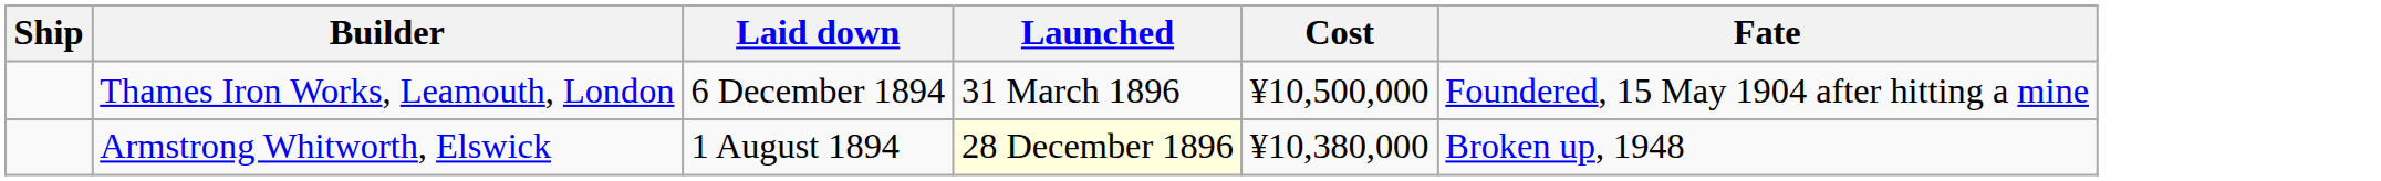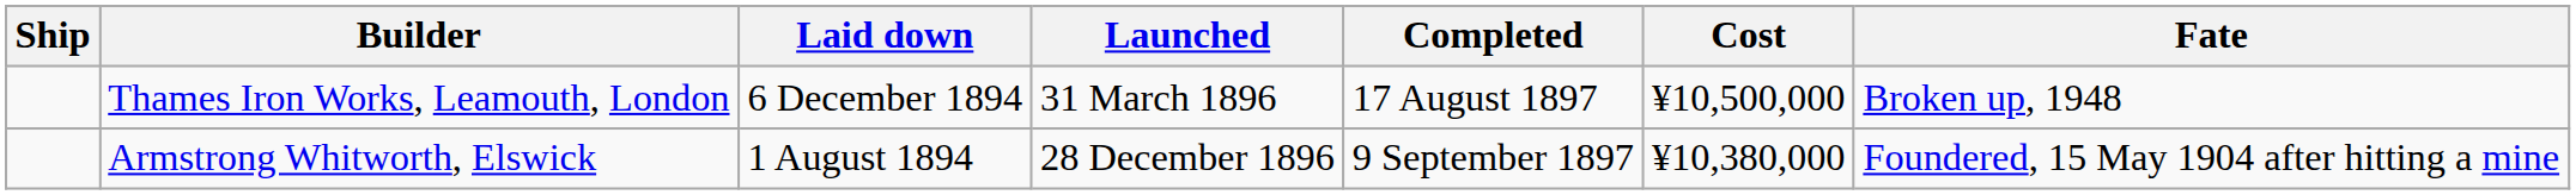+ column: Completed | 17 August 1897 | 9 September 1897
Thames Iron Works, Leamouth, London | Fate: Foundered, 15 May 1904 after hitting a mine -> Broken up, 1948
Armstrong Whitworth, Elswick | Launched: lightyellow background -> no background
Armstrong Whitworth, Elswick | Fate: Broken up, 1948 -> Foundered, 15 May 1904 after hitting a mine
